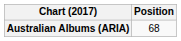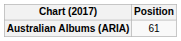Australian Albums (ARIA) | Position: 68 -> 61
